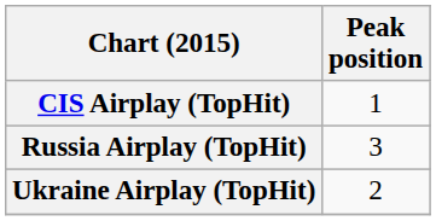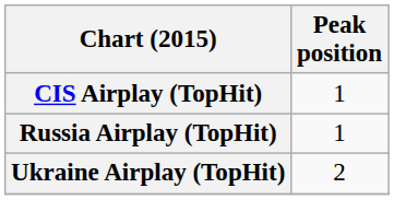Russia Airplay (TopHit) | Peak position: 3 -> 1
